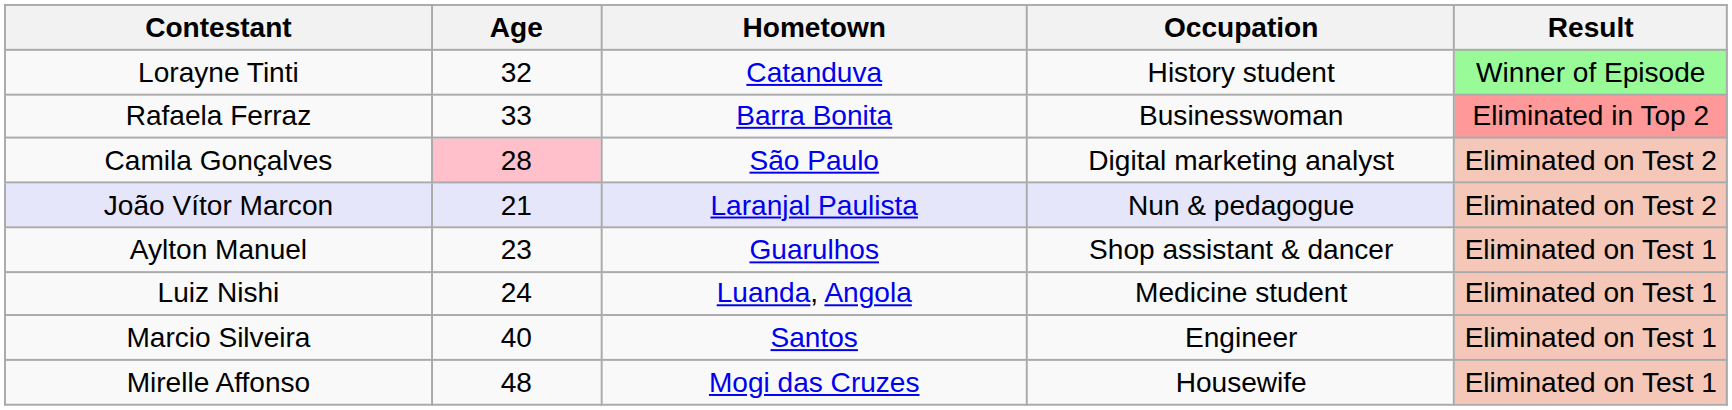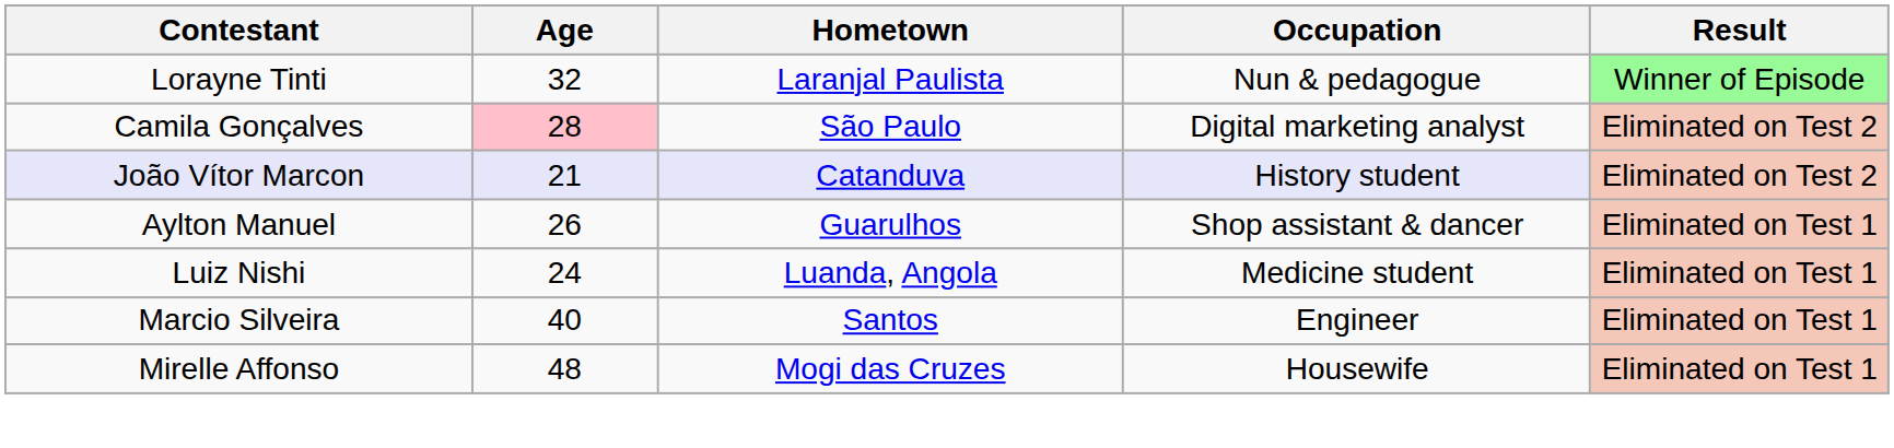Lorayne Tinti | Hometown: Catanduva -> Laranjal Paulista
Lorayne Tinti | Occupation: History student -> Nun & pedagogue
- row: Rafaela Ferraz | 33 | Barra Bonita | Businesswoman | Eliminated in Top 2
João Vítor Marcon | Hometown: Laranjal Paulista -> Catanduva
João Vítor Marcon | Occupation: Nun & pedagogue -> History student
Aylton Manuel | Age: 23 -> 26
